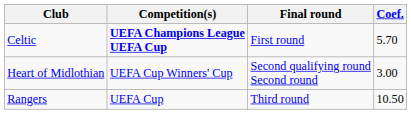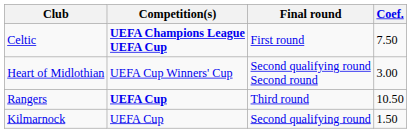Celtic | Coef.: 5.70 -> 7.50
Rangers | Competition(s): normal -> bold
+ row: Kilmarnock | UEFA Cup | Second qualifying round | 1.50
